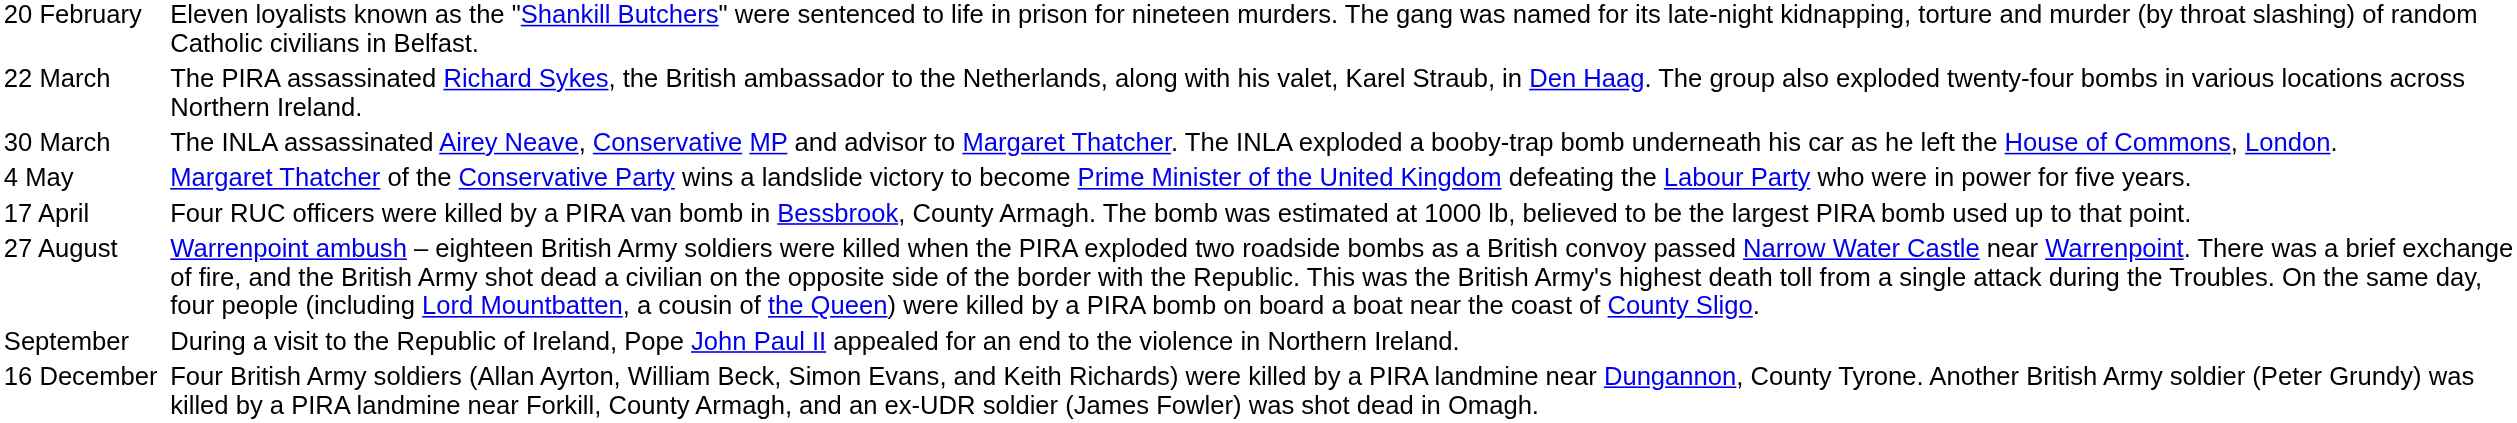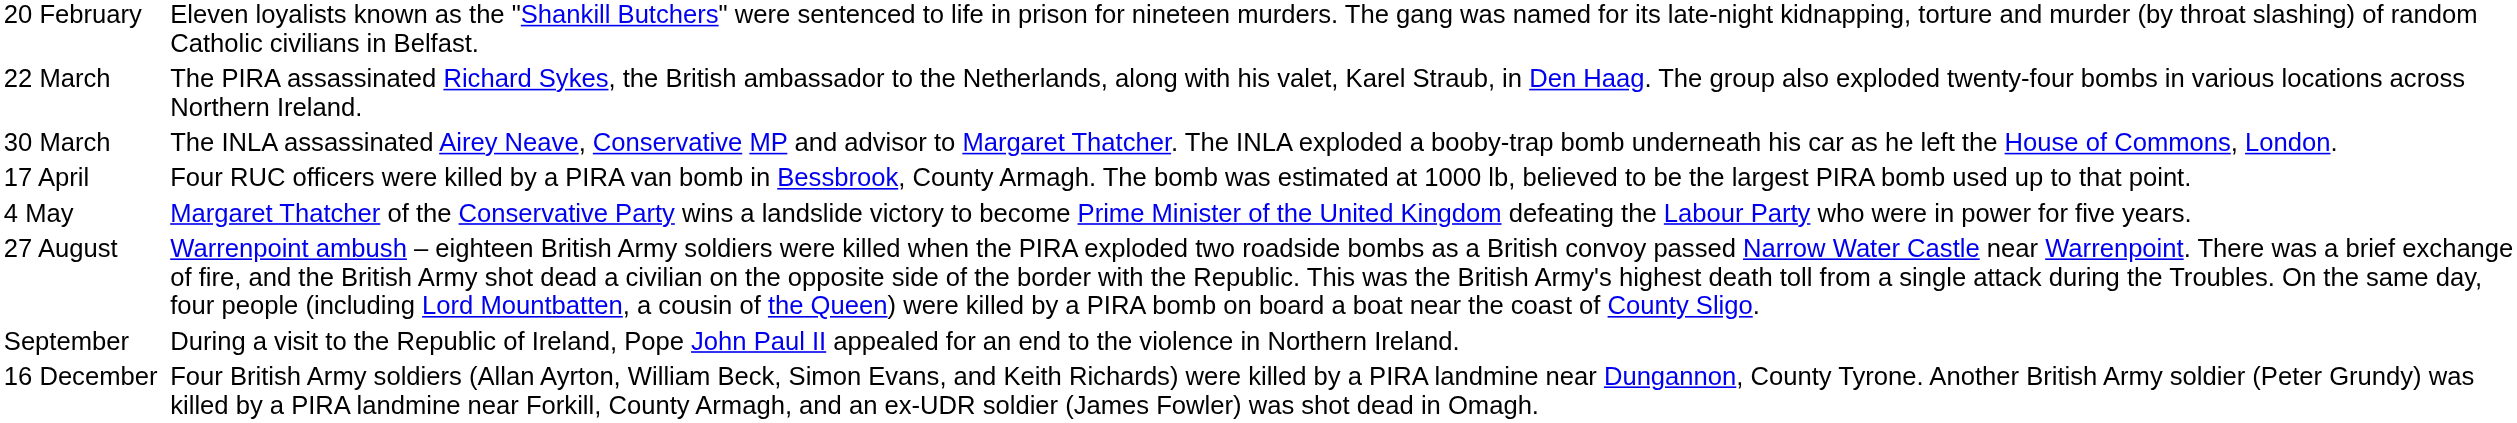rows swapped: 17 April <-> 4 May
